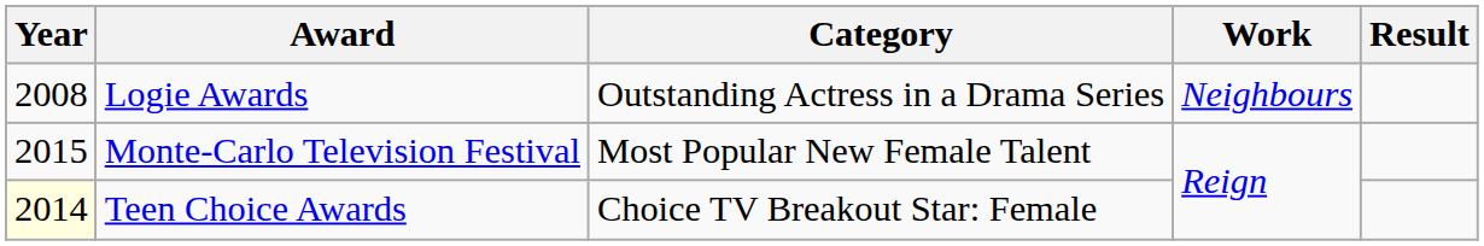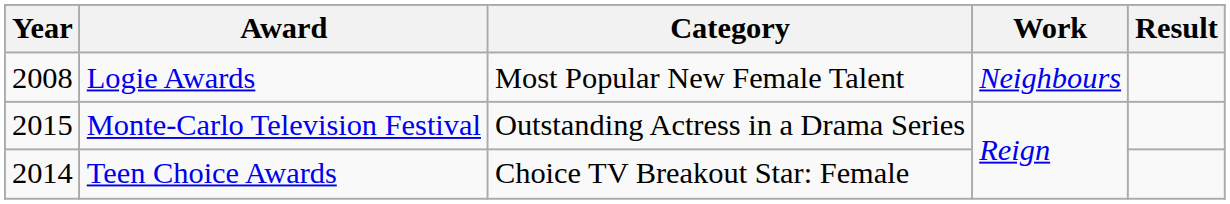Logie Awards | Category: Outstanding Actress in a Drama Series -> Most Popular New Female Talent
Monte-Carlo Television Festival | Category: Most Popular New Female Talent -> Outstanding Actress in a Drama Series
Teen Choice Awards | Year: lightyellow background -> no background
